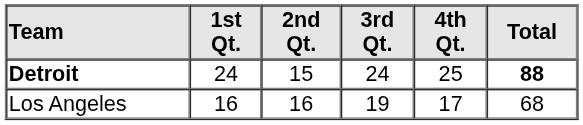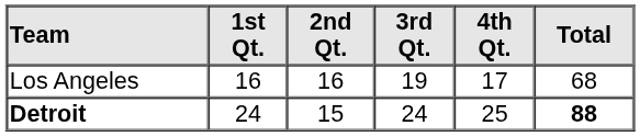rows swapped: Los Angeles <-> Detroit
